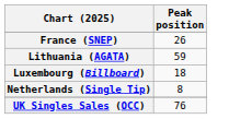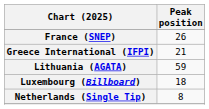+ row: Greece International (IFPI) | 21
- row: UK Singles Sales (OCC) | 76
